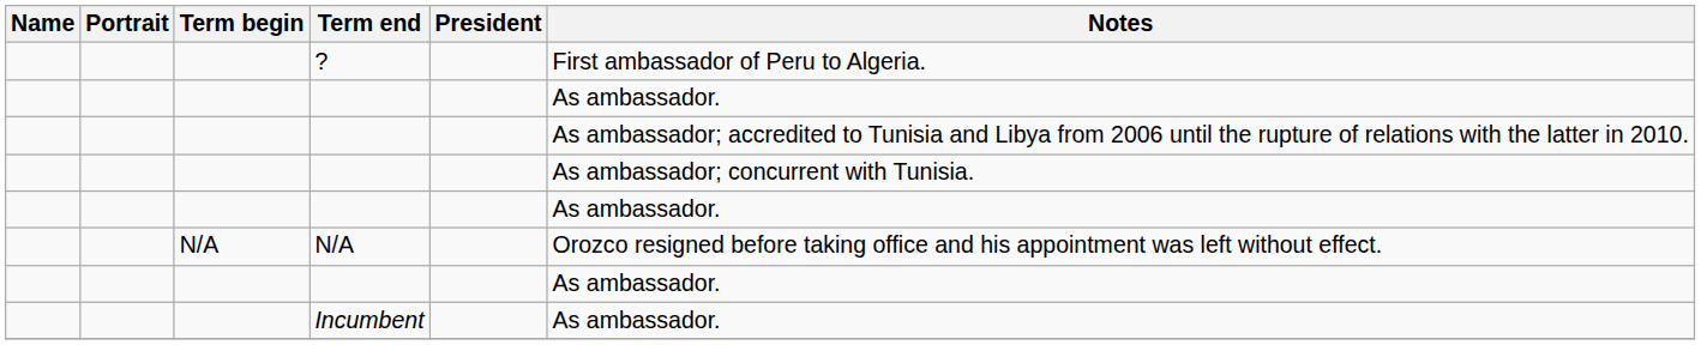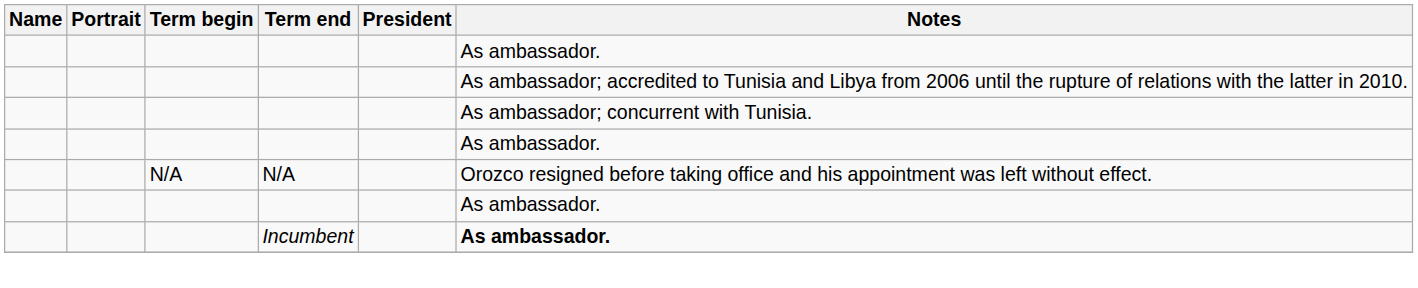- row: ? | First ambassador of Peru to Algeria.
Incumbent | Notes: normal -> bold
